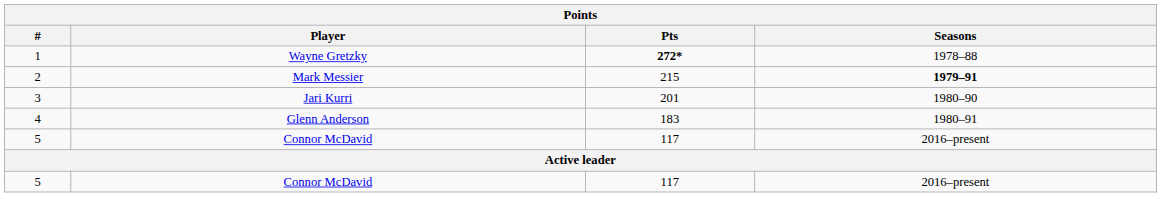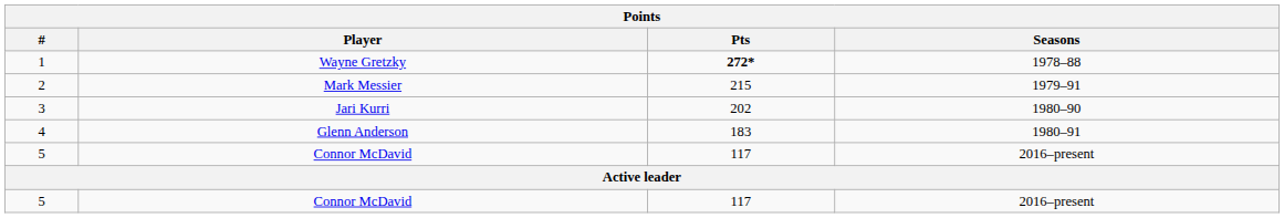2 | Seasons: bold -> normal
3 | Pts: 201 -> 202
